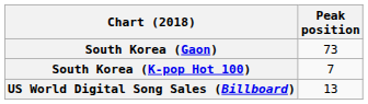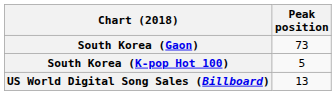South Korea (K-pop Hot 100) | Peak position: 7 -> 5
